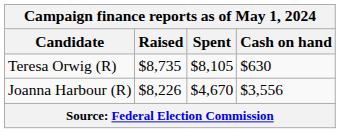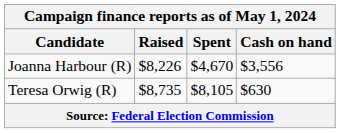rows swapped: Joanna Harbour (R) <-> Teresa Orwig (R)
